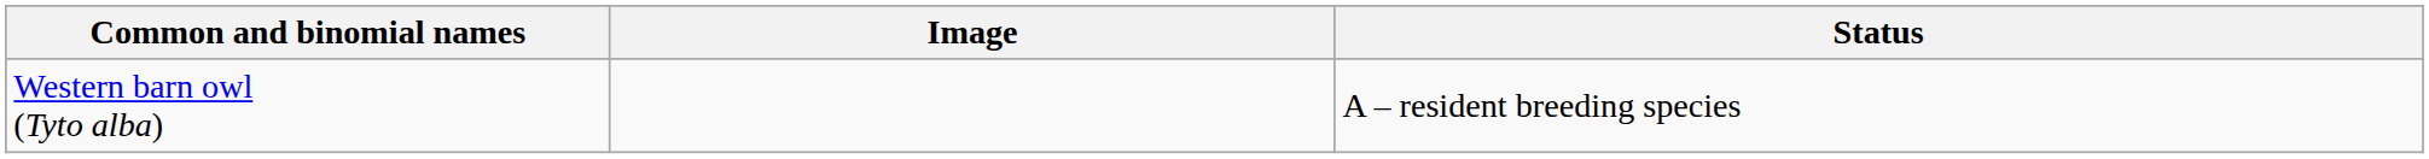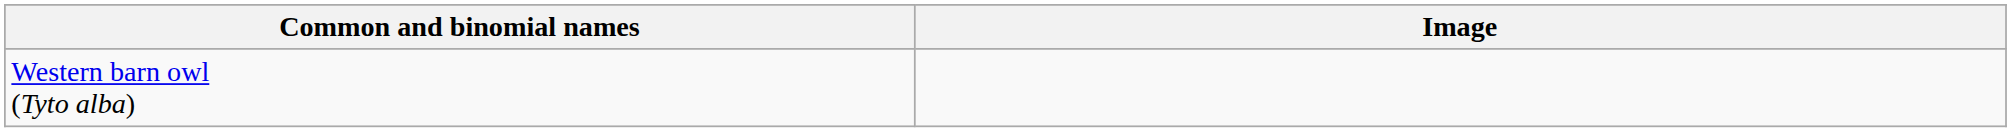- column: Status | A – resident breeding species
